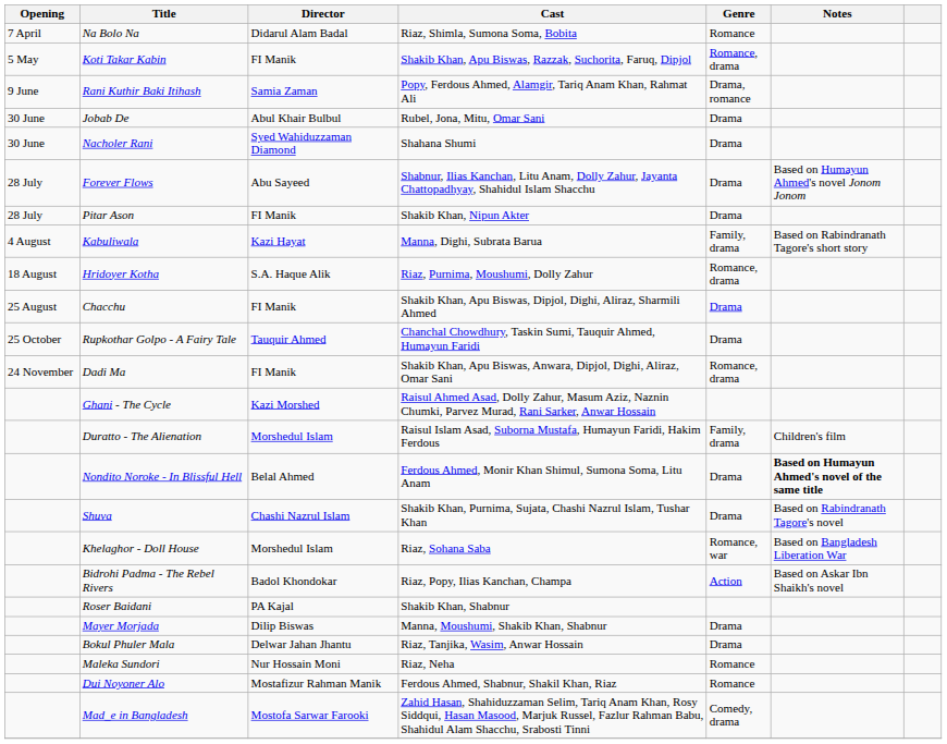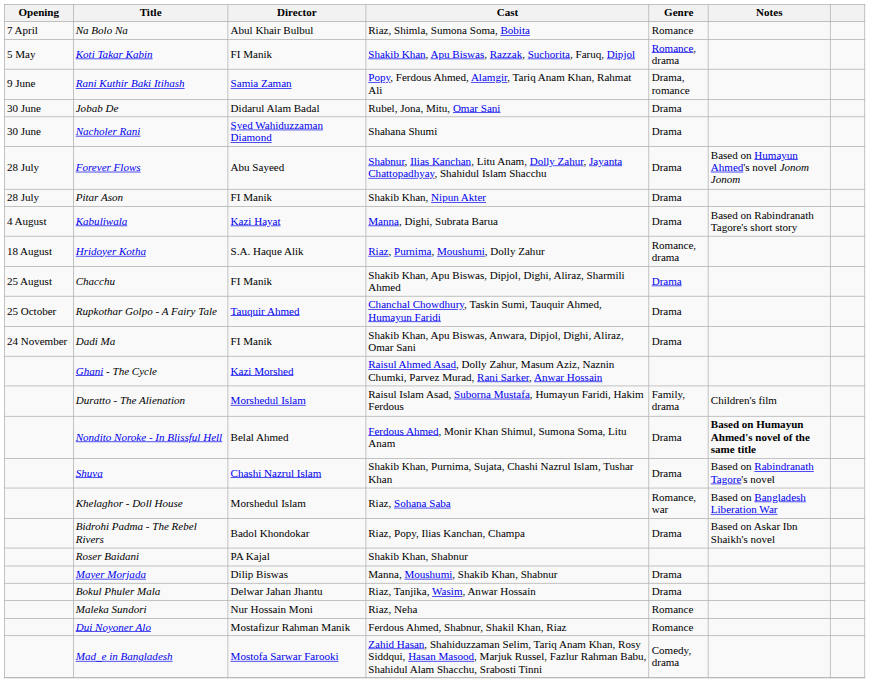Na Bolo Na | Director: Didarul Alam Badal -> Abul Khair Bulbul
Jobab De | Director: Abul Khair Bulbul -> Didarul Alam Badal
Kabuliwala | Genre: Family, drama -> Drama
Dadi Ma | Genre: Romance, drama -> Drama
Bidrohi Padma - The Rebel Rivers | Genre: Action -> Drama
